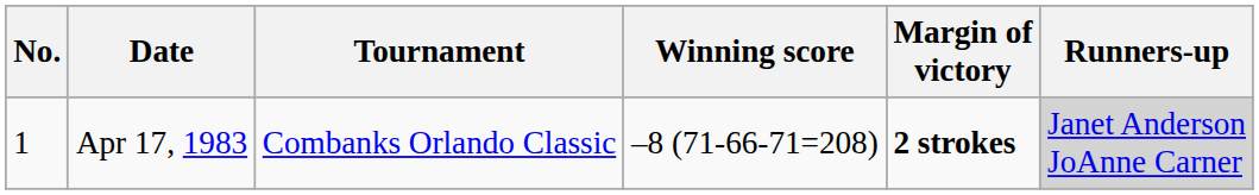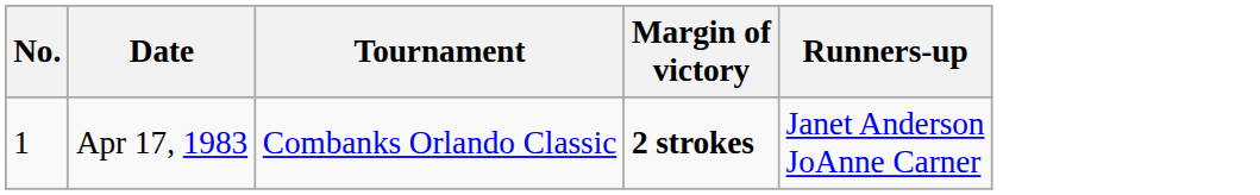- column: Winning score | –8 (71-66-71=208)
Apr 17, 1983 | Runners-up: lightgrey background -> no background
